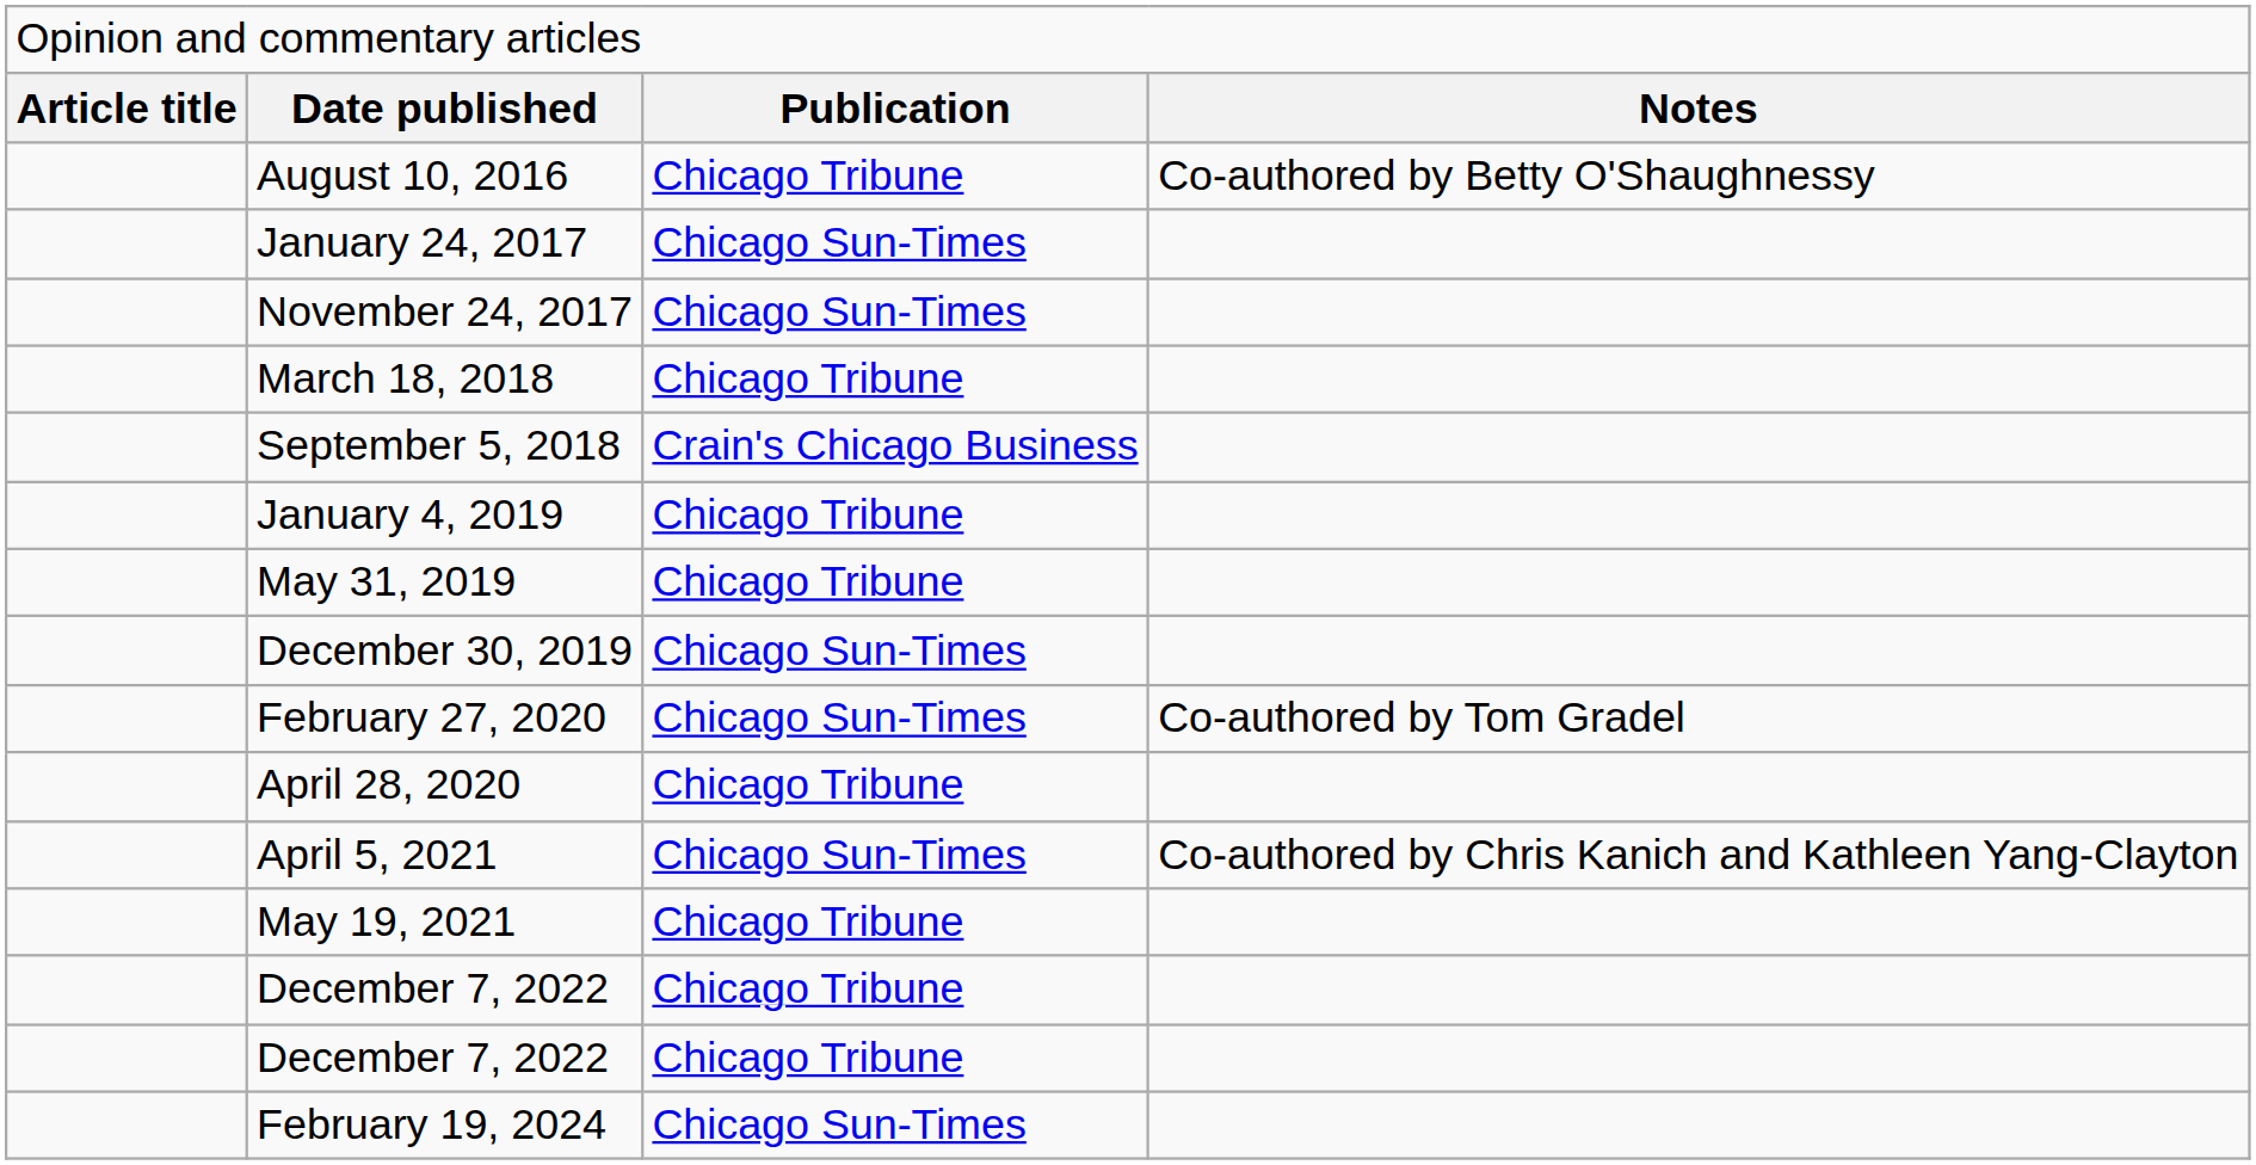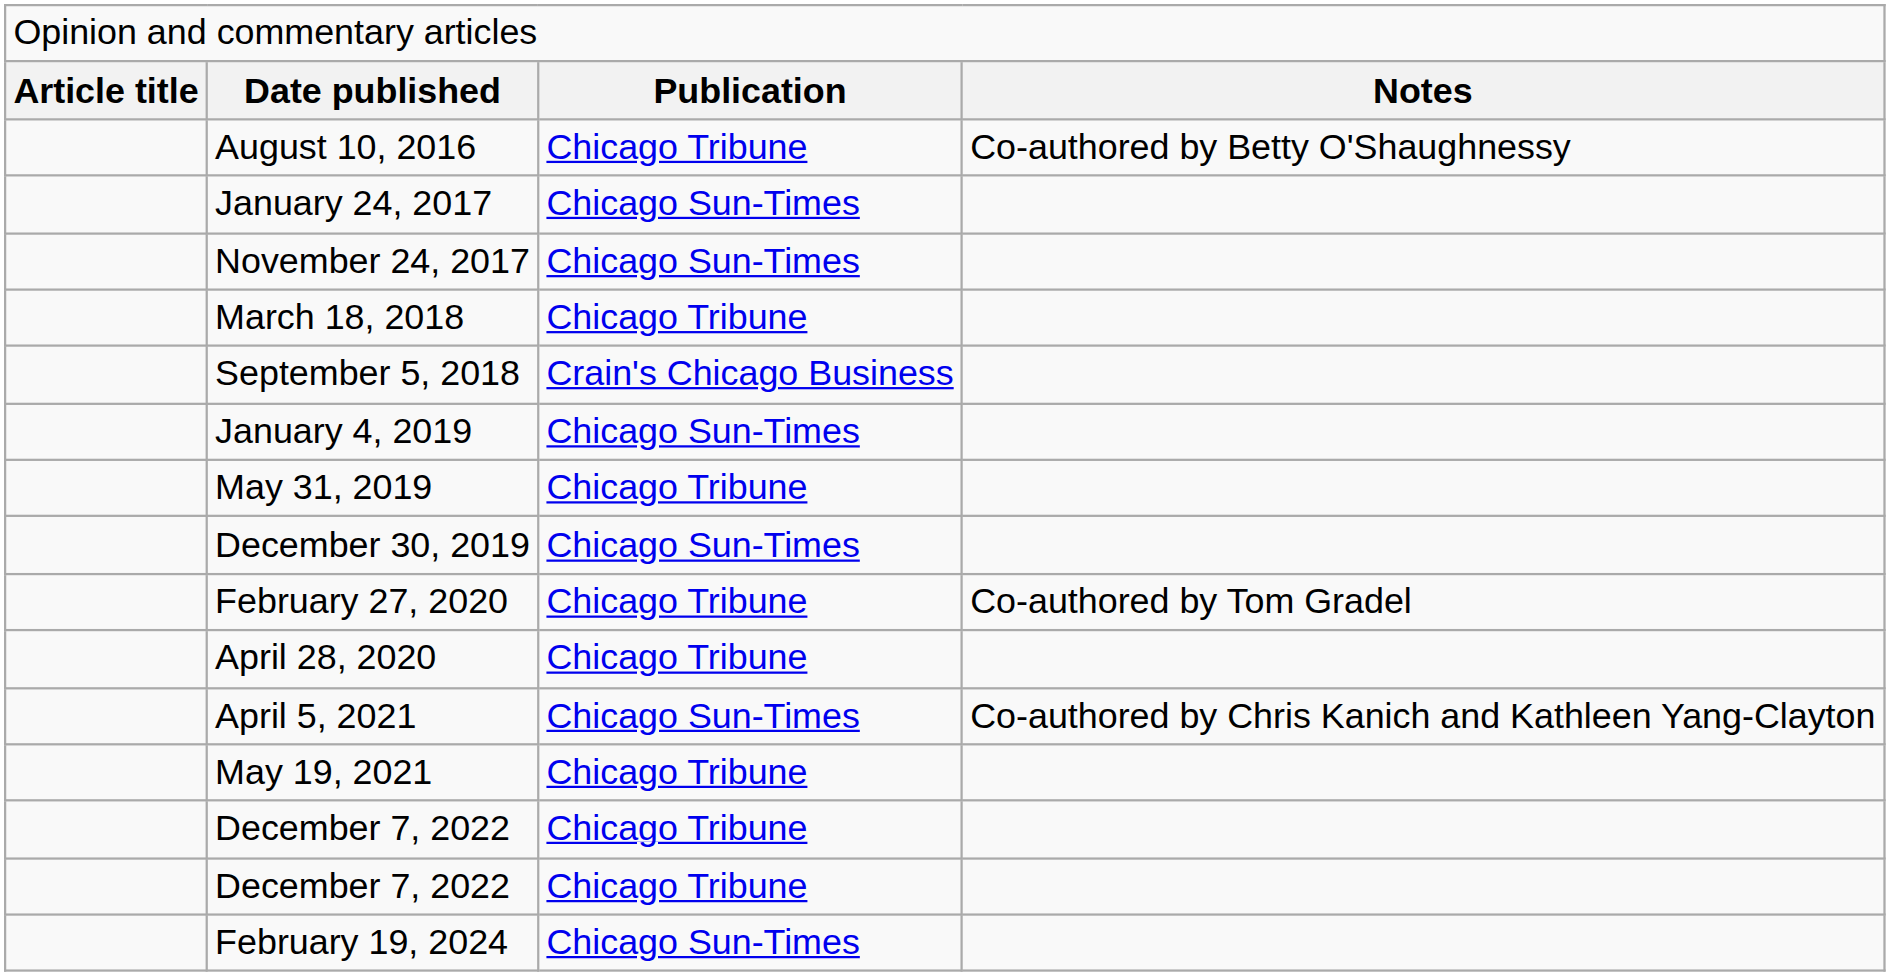January 4, 2019 | column 3: Chicago Tribune -> Chicago Sun-Times
February 27, 2020 | column 3: Chicago Sun-Times -> Chicago Tribune
